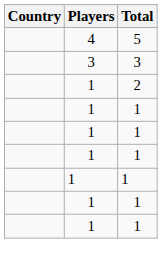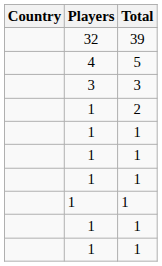+ row: 32 | 39
